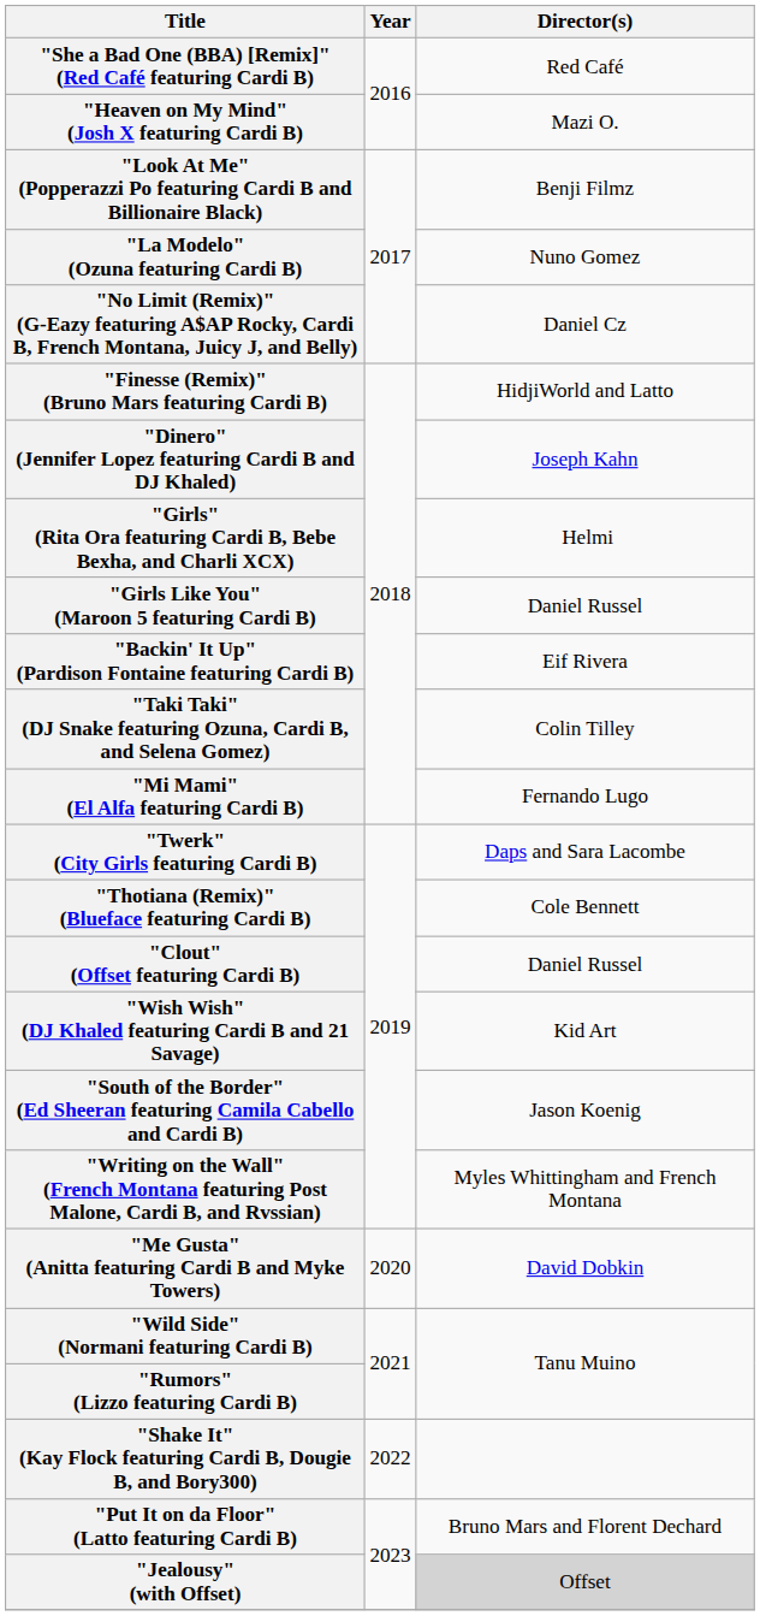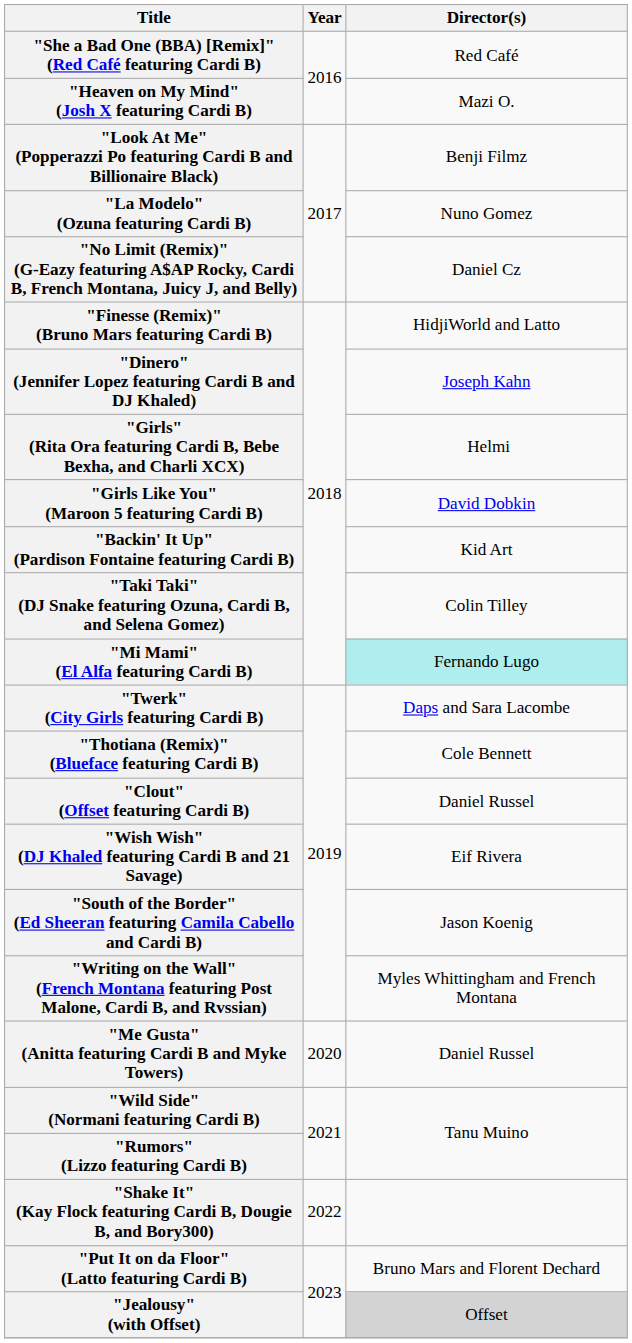"Girls Like You" (Maroon 5 featuring Cardi B) | Director(s): Daniel Russel -> David Dobkin
"Backin' It Up" (Pardison Fontaine featuring Cardi B) | Director(s): Eif Rivera -> Kid Art
"Mi Mami" (El Alfa featuring Cardi B) | Director(s): no background -> paleturquoise background
"Wish Wish" (DJ Khaled featuring Cardi B and 21 Savage) | Director(s): Kid Art -> Eif Rivera
"Me Gusta" (Anitta featuring Cardi B and Myke Towers) | Director(s): David Dobkin -> Daniel Russel
